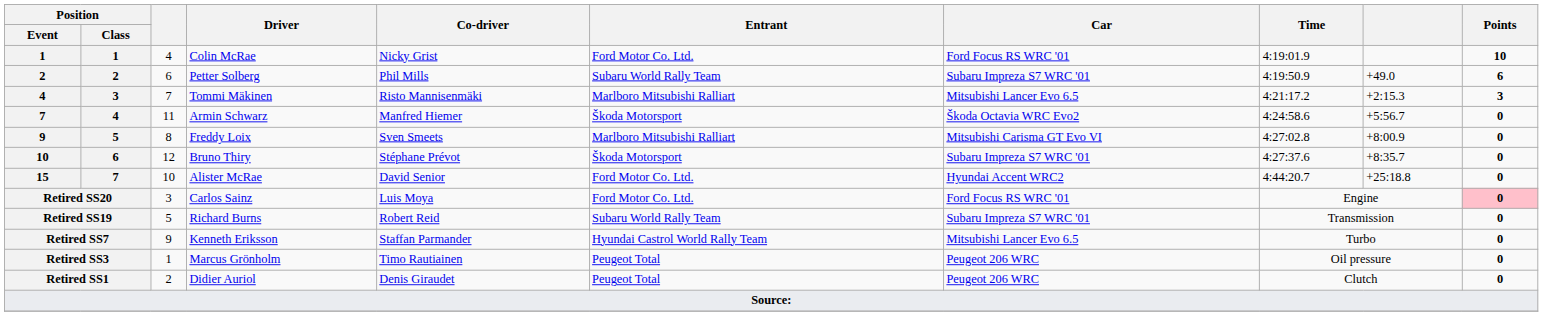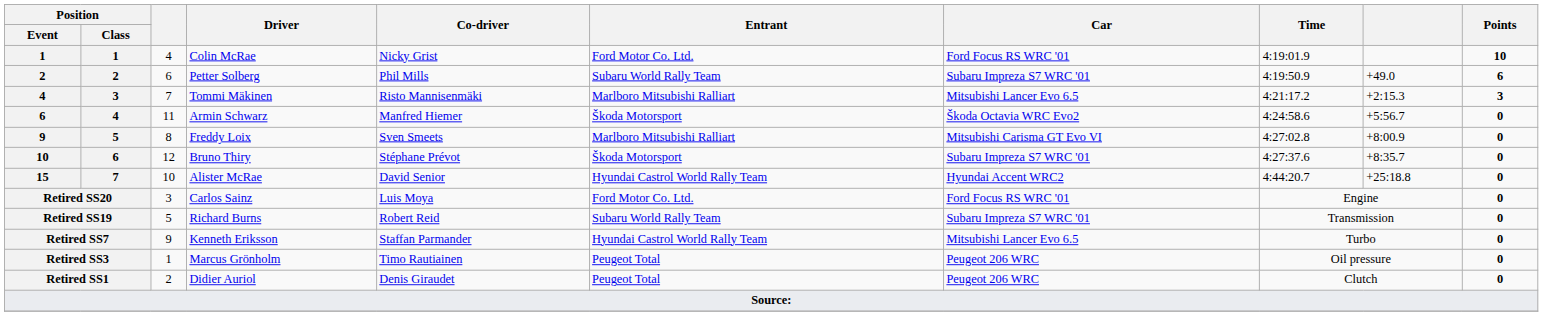Armin Schwarz | Position / Event: 7 -> 6
Alister McRae | Entrant: Ford Motor Co. Ltd. -> Hyundai Castrol World Rally Team
Carlos Sainz | Points: pink background -> no background
